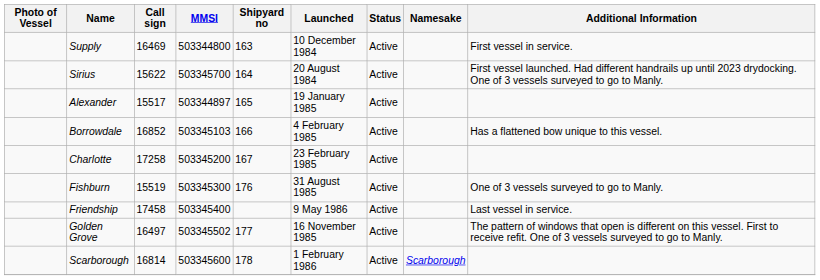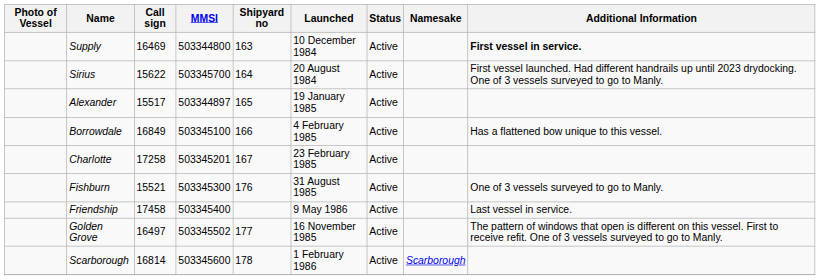Supply | Additional Information: normal -> bold
Borrowdale | Call sign: 16852 -> 16849
Borrowdale | MMSI: 503345103 -> 503345100
Charlotte | MMSI: 503345200 -> 503345201
Fishburn | Call sign: 15519 -> 15521
